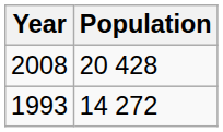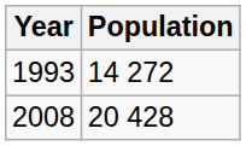rows swapped: 1993 <-> 2008
